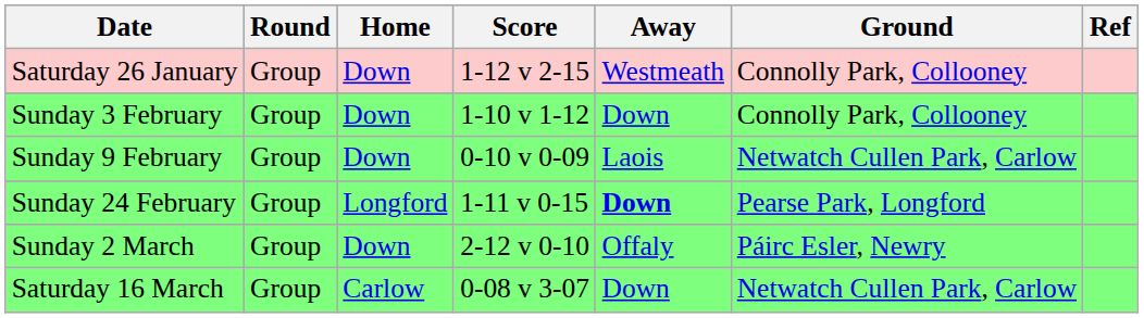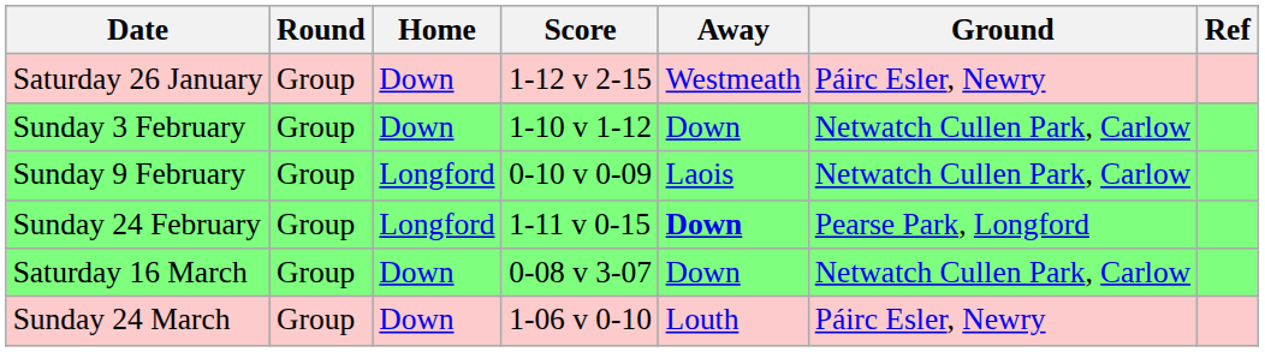Saturday 26 January | Ground: Connolly Park, Collooney -> Páirc Esler, Newry
Sunday 3 February | Ground: Connolly Park, Collooney -> Netwatch Cullen Park, Carlow
Sunday 9 February | Home: Down -> Longford
- row: Sunday 2 March | Group | Down | 2-12 v 0-10 | Offaly | Páirc Esler, Newry
Saturday 16 March | Home: Carlow -> Down
+ row: Sunday 24 March | Group | Down | 1-06 v 0-10 | Louth | Páirc Esler, Newry
